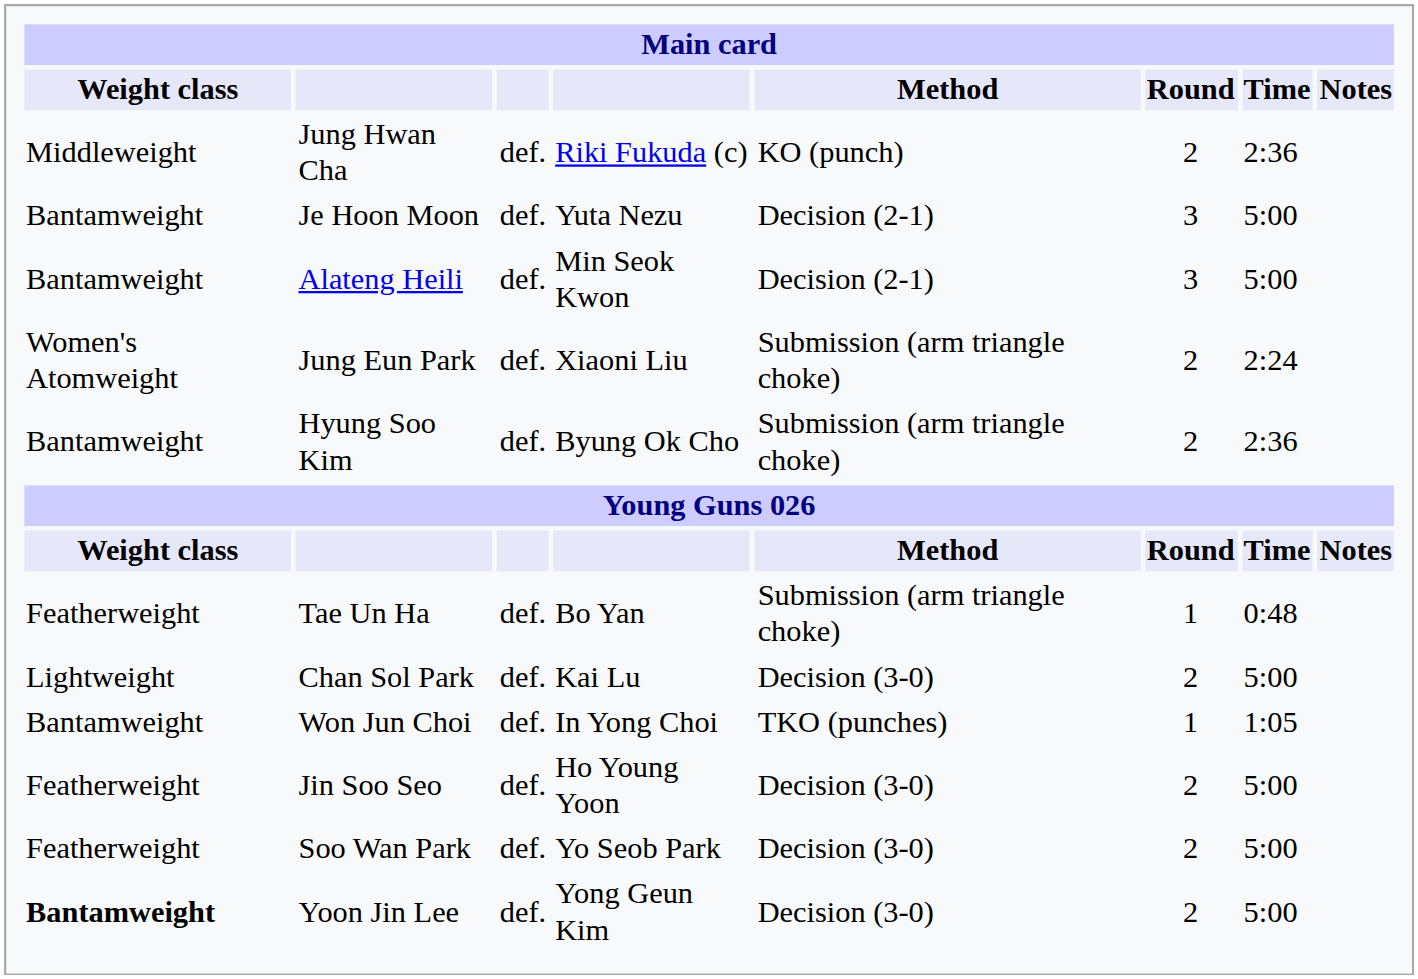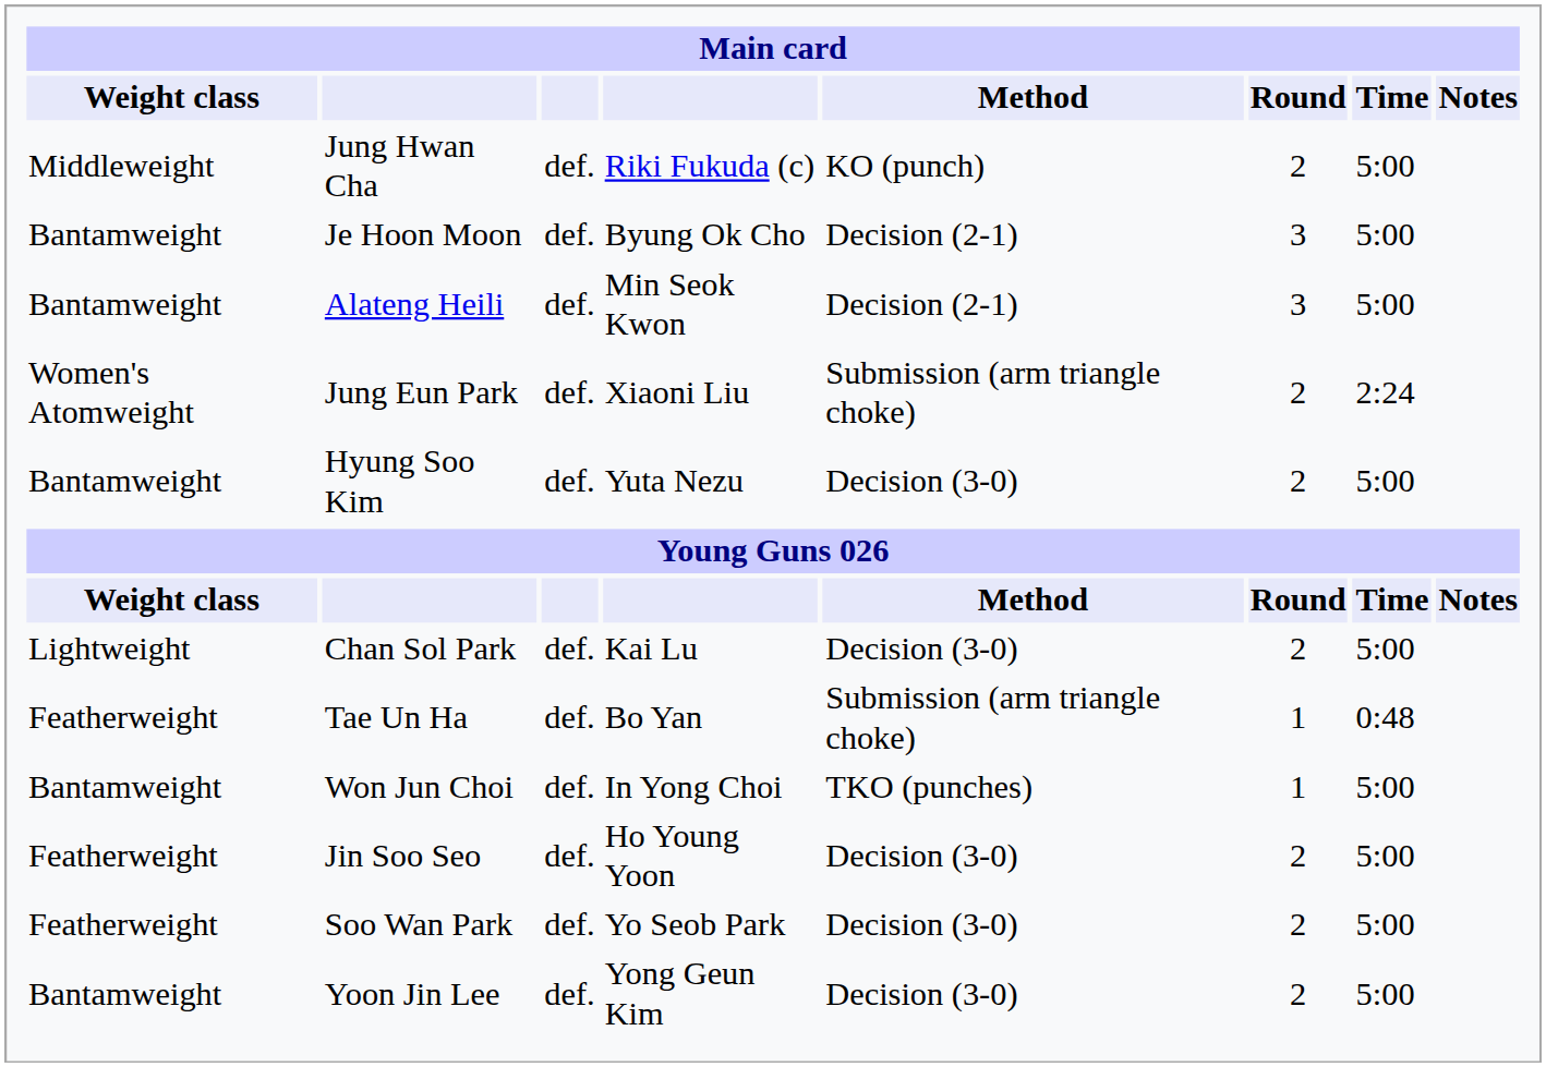Jung Hwan Cha | Time: 2:36 -> 5:00
Je Hoon Moon | column 4: Yuta Nezu -> Byung Ok Cho
Hyung Soo Kim | column 4: Byung Ok Cho -> Yuta Nezu
Hyung Soo Kim | Method: Submission (arm triangle choke) -> Decision (3-0)
Hyung Soo Kim | Time: 2:36 -> 5:00
rows swapped: Tae Un Ha <-> Chan Sol Park
Won Jun Choi | Time: 1:05 -> 5:00
Yoon Jin Lee | Weight class: bold -> normal
